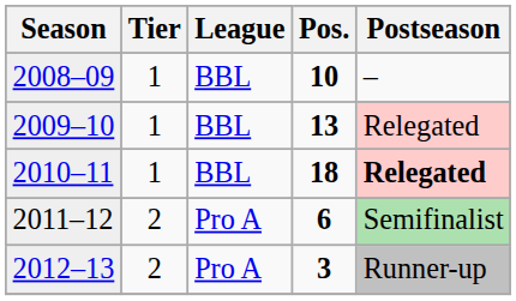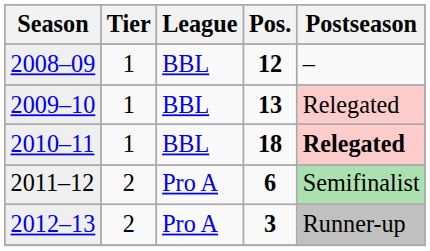2008–09 | Pos.: 10 -> 12
